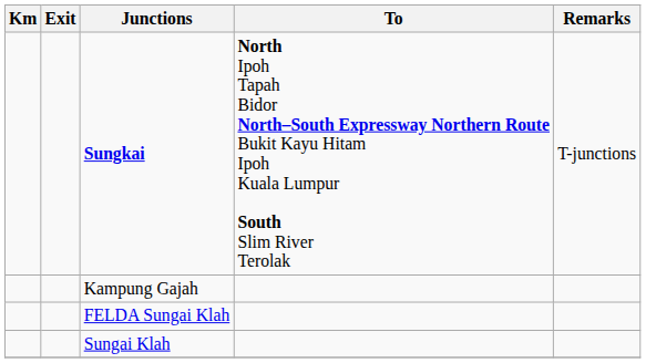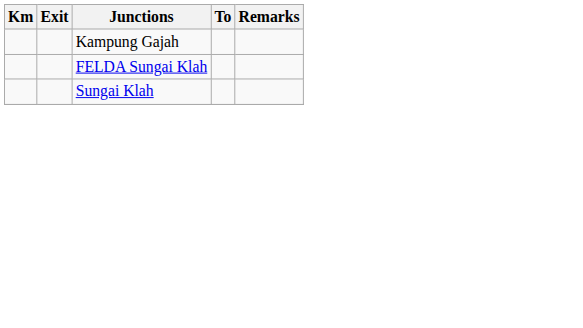- row: Sungkai | North Ipoh Tapah Bidor North–South Expressway Northern Route Bukit Kayu Hitam Ipoh Kuala Lumpur South Slim River Terolak | T-junctions
